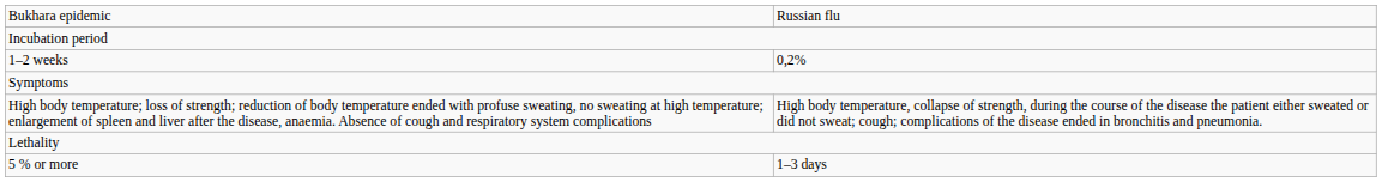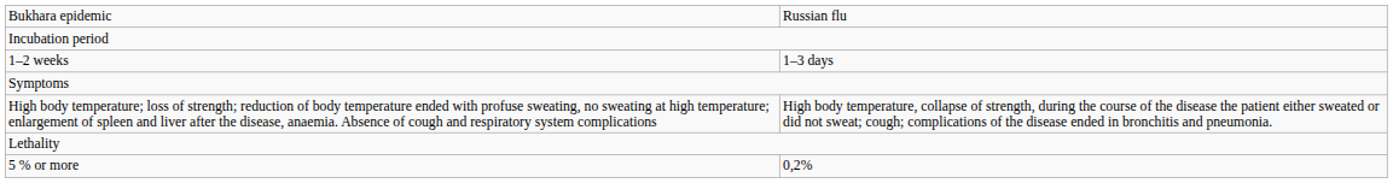1–2 weeks | column 2: 0,2% -> 1–3 days
5 % or more | column 2: 1–3 days -> 0,2%
